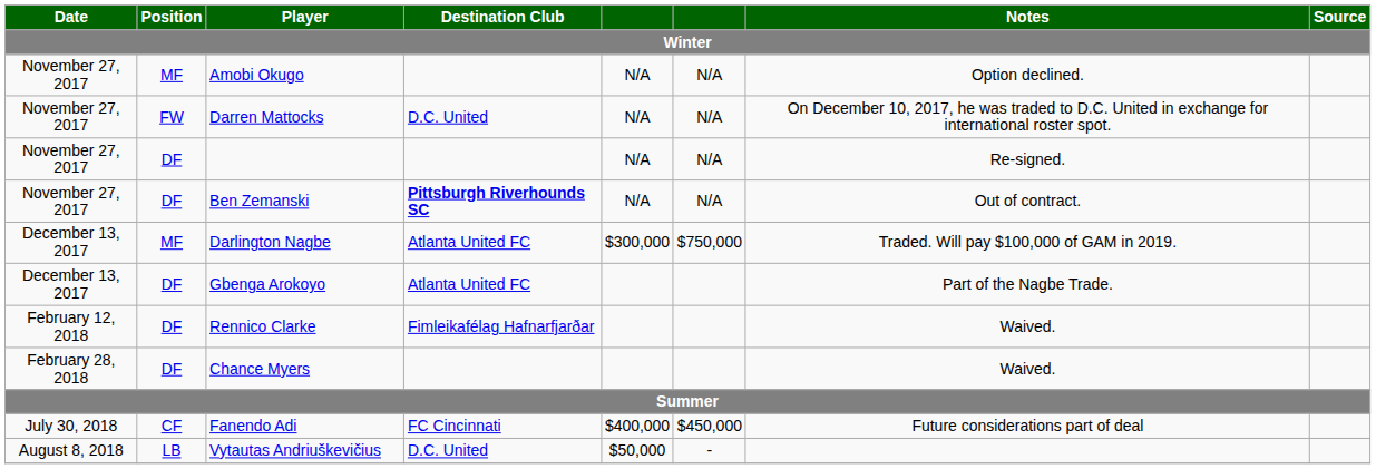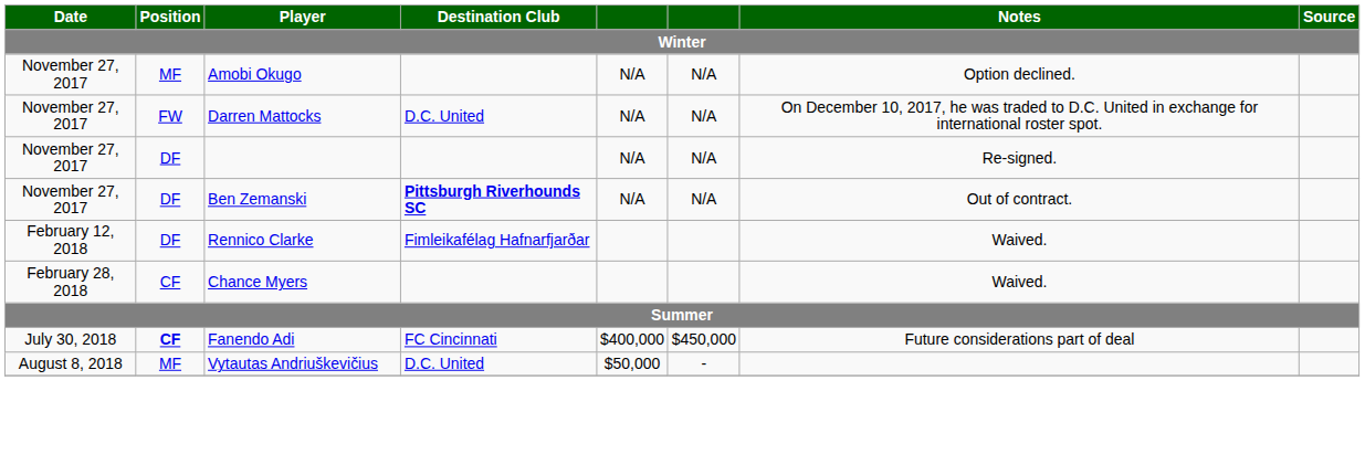- row: December 13, 2017 | MF | Darlington Nagbe | Atlanta United FC | $300,000 | $750,000 | Traded. Will pay $100,000 of GAM in 2019.
- row: December 13, 2017 | DF | Gbenga Arokoyo | Atlanta United FC | Part of the Nagbe Trade.
Chance Myers | Position: DF -> CF
Fanendo Adi | Position: normal -> bold
Vytautas Andriuškevičius | Position: LB -> MF
